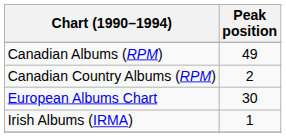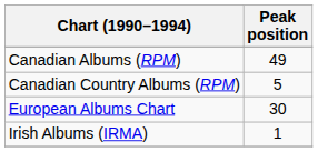Canadian Country Albums (RPM) | Peak position: 2 -> 5
